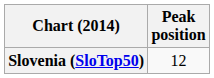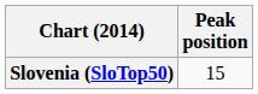Slovenia (SloTop50) | Peak position: 12 -> 15
